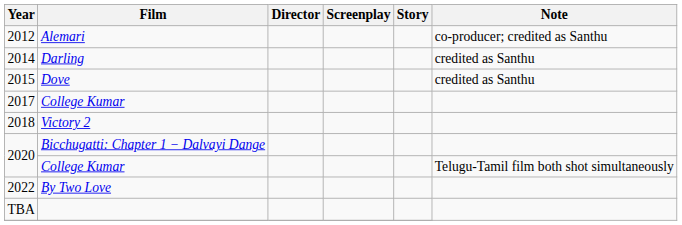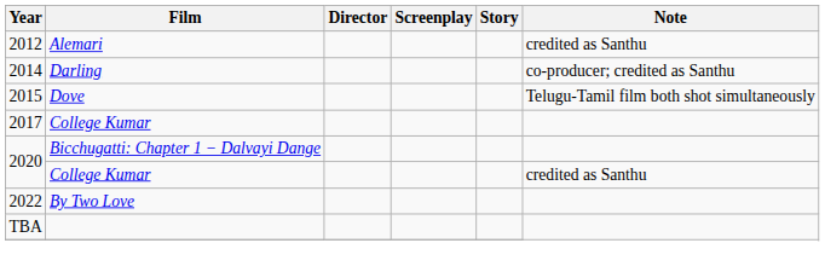2012 | Note: co-producer; credited as Santhu -> credited as Santhu
2014 | Note: credited as Santhu -> co-producer; credited as Santhu
2015 | Note: credited as Santhu -> Telugu-Tamil film both shot simultaneously
- row: 2018 | Victory 2
2020 / College Kumar | Note: Telugu-Tamil film both shot simultaneously -> credited as Santhu
